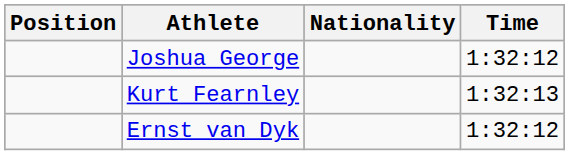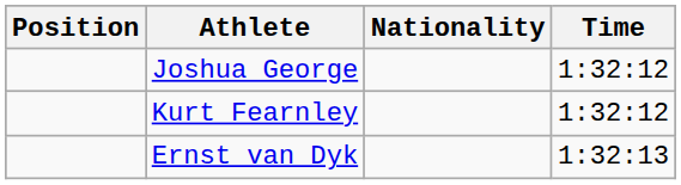Kurt Fearnley | Time: 1:32:13 -> 1:32:12
Ernst van Dyk | Time: 1:32:12 -> 1:32:13
